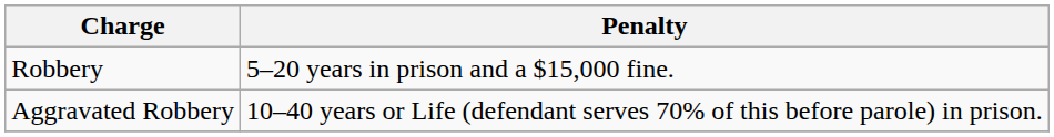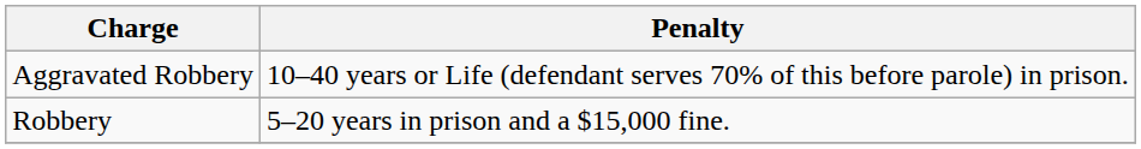rows swapped: Robbery <-> Aggravated Robbery
